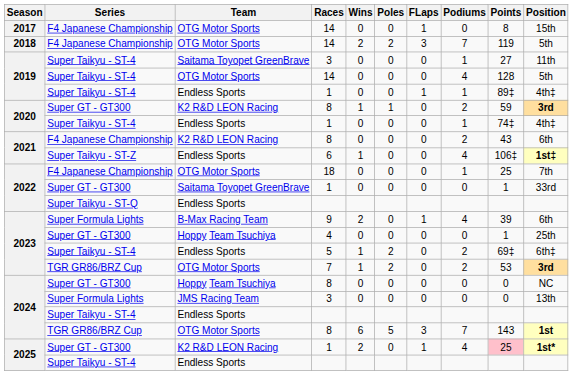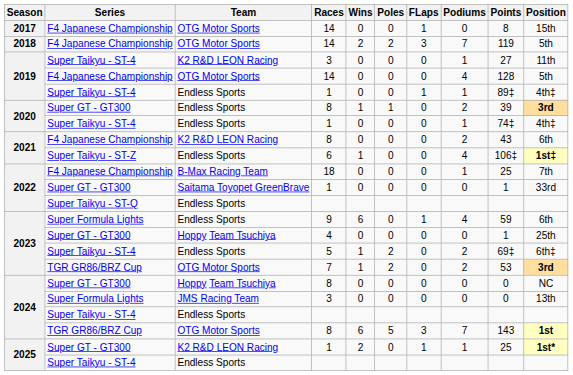2019 / 3 | Team: Saitama Toyopet GreenBrave -> K2 R&D LEON Racing
2019 / 14 | Series: Super Taikyu - ST-4 -> F4 Japanese Championship
2020 / 8 | Team: K2 R&D LEON Racing -> Endless Sports
2020 / 8 | Points: 59 -> 39
18 | Team: OTG Motor Sports -> B-Max Racing Team
9 | Team: B-Max Racing Team -> Endless Sports
9 | Wins: 2 -> 6
9 | Points: 39 -> 59
2025 / 1 | Podiums: 4 -> 1
2025 / 1 | Points: pink background -> no background
